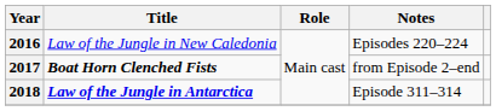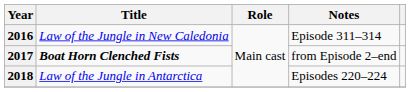2016 | Notes: Episodes 220–224 -> Episode 311–314
2018 | Title: bold -> normal
2018 | Notes: Episode 311–314 -> Episodes 220–224
